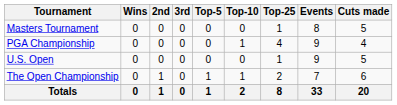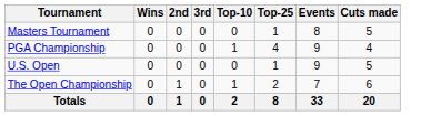- column: Top-5 | 0 | 0 | 0 | 1 | 1
